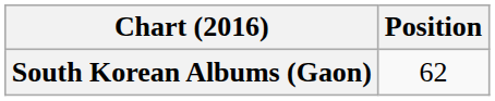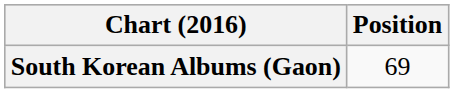South Korean Albums (Gaon) | Position: 62 -> 69
